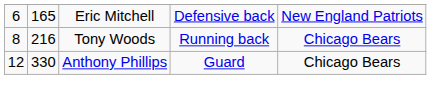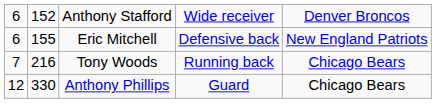+ row: 6 | 152 | Anthony Stafford | Wide receiver | Denver Broncos
Eric Mitchell | column 2: 165 -> 155
Tony Woods | column 1: 8 -> 7
